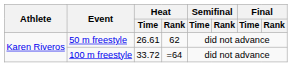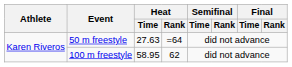50 m freestyle | Heat / Time: 26.61 -> 27.63
50 m freestyle | Heat / Rank: 62 -> =64
100 m freestyle | Heat / Time: 33.72 -> 58.95
100 m freestyle | Heat / Rank: =64 -> 62
